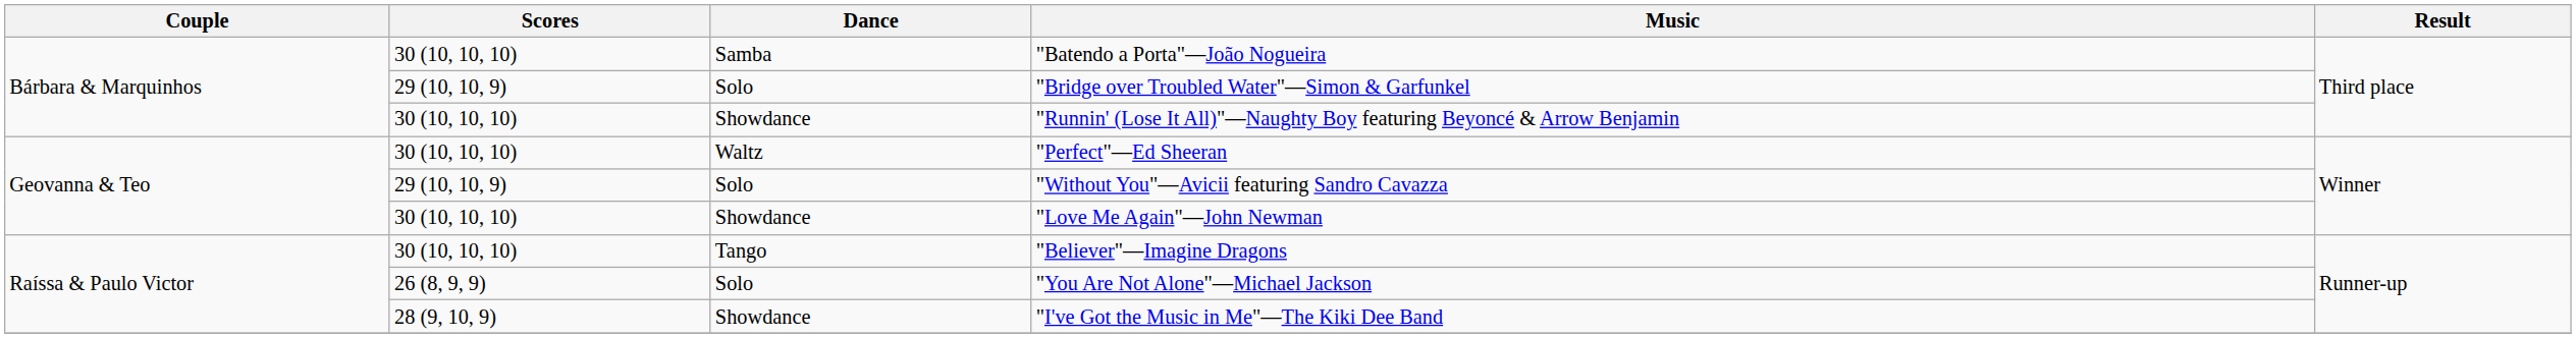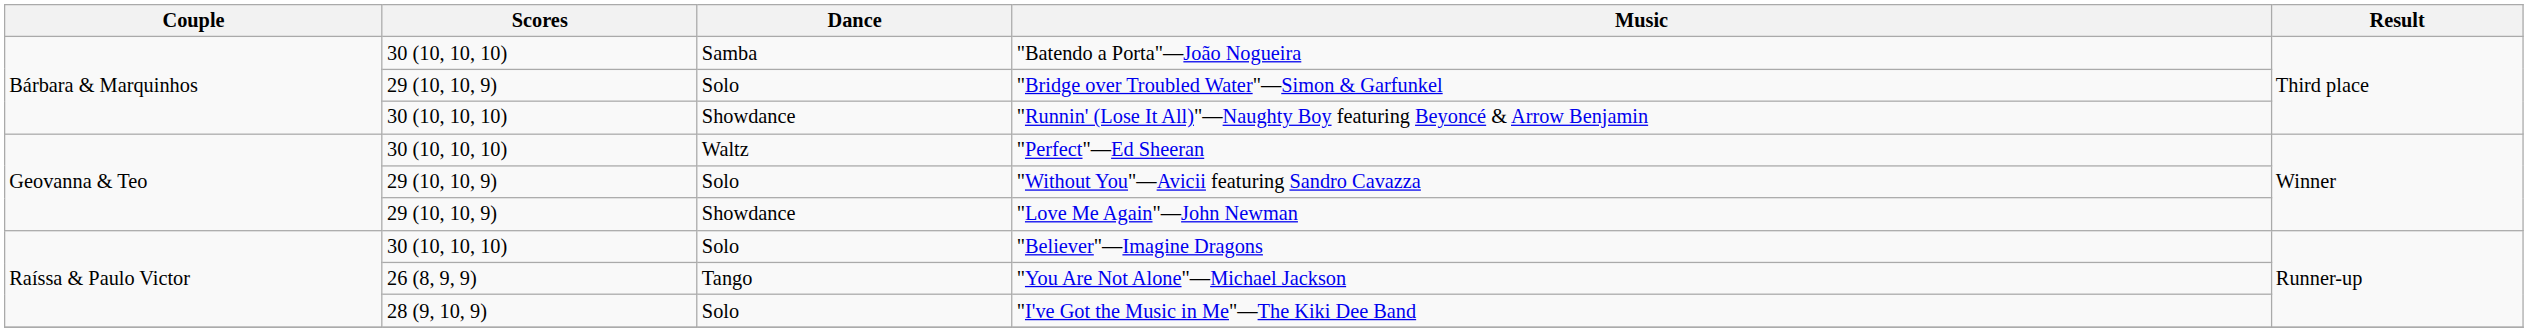"Love Me Again"—John Newman | Scores: 30 (10, 10, 10) -> 29 (10, 10, 9)
"Believer"—Imagine Dragons | Dance: Tango -> Solo
"You Are Not Alone"—Michael Jackson | Dance: Solo -> Tango
"I've Got the Music in Me"—The Kiki Dee Band | Dance: Showdance -> Solo
